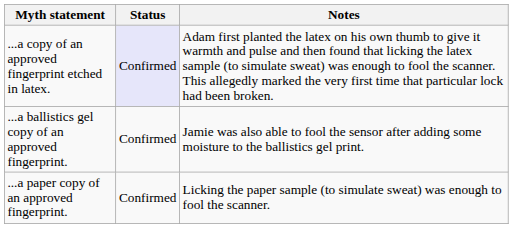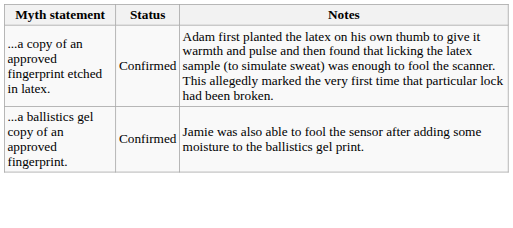...a copy of an approved fingerprint etched in latex. | Status: lavender background -> no background
- row: ...a paper copy of an approved fingerprint. | Confirmed | Licking the paper sample (to simulate sweat) was enough to fool the scanner.
